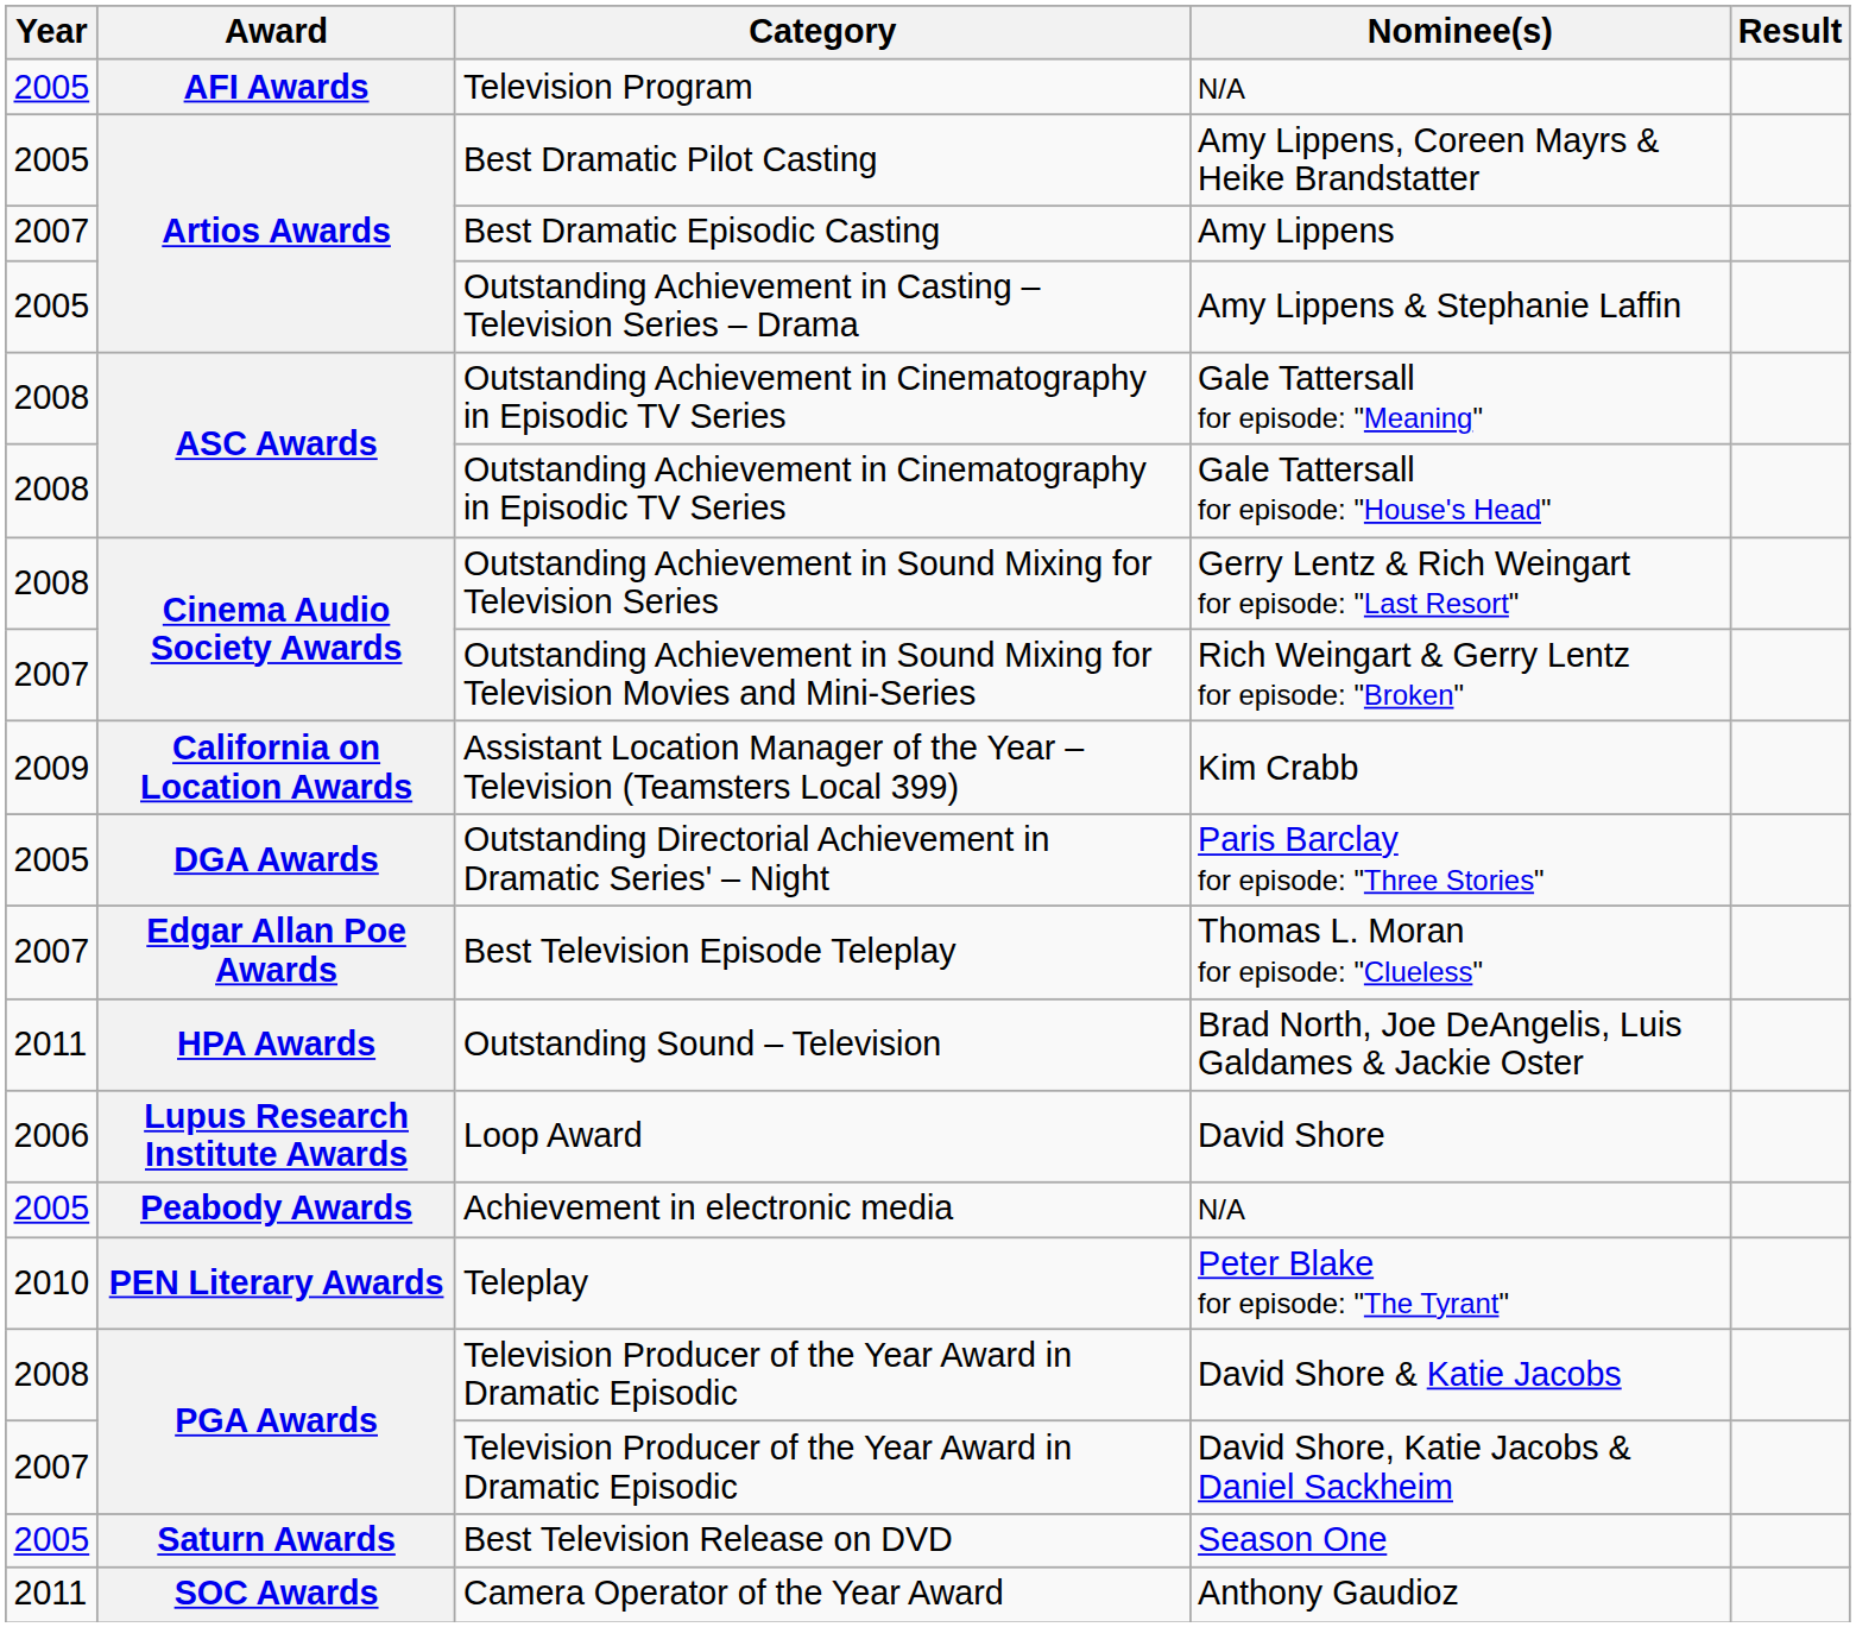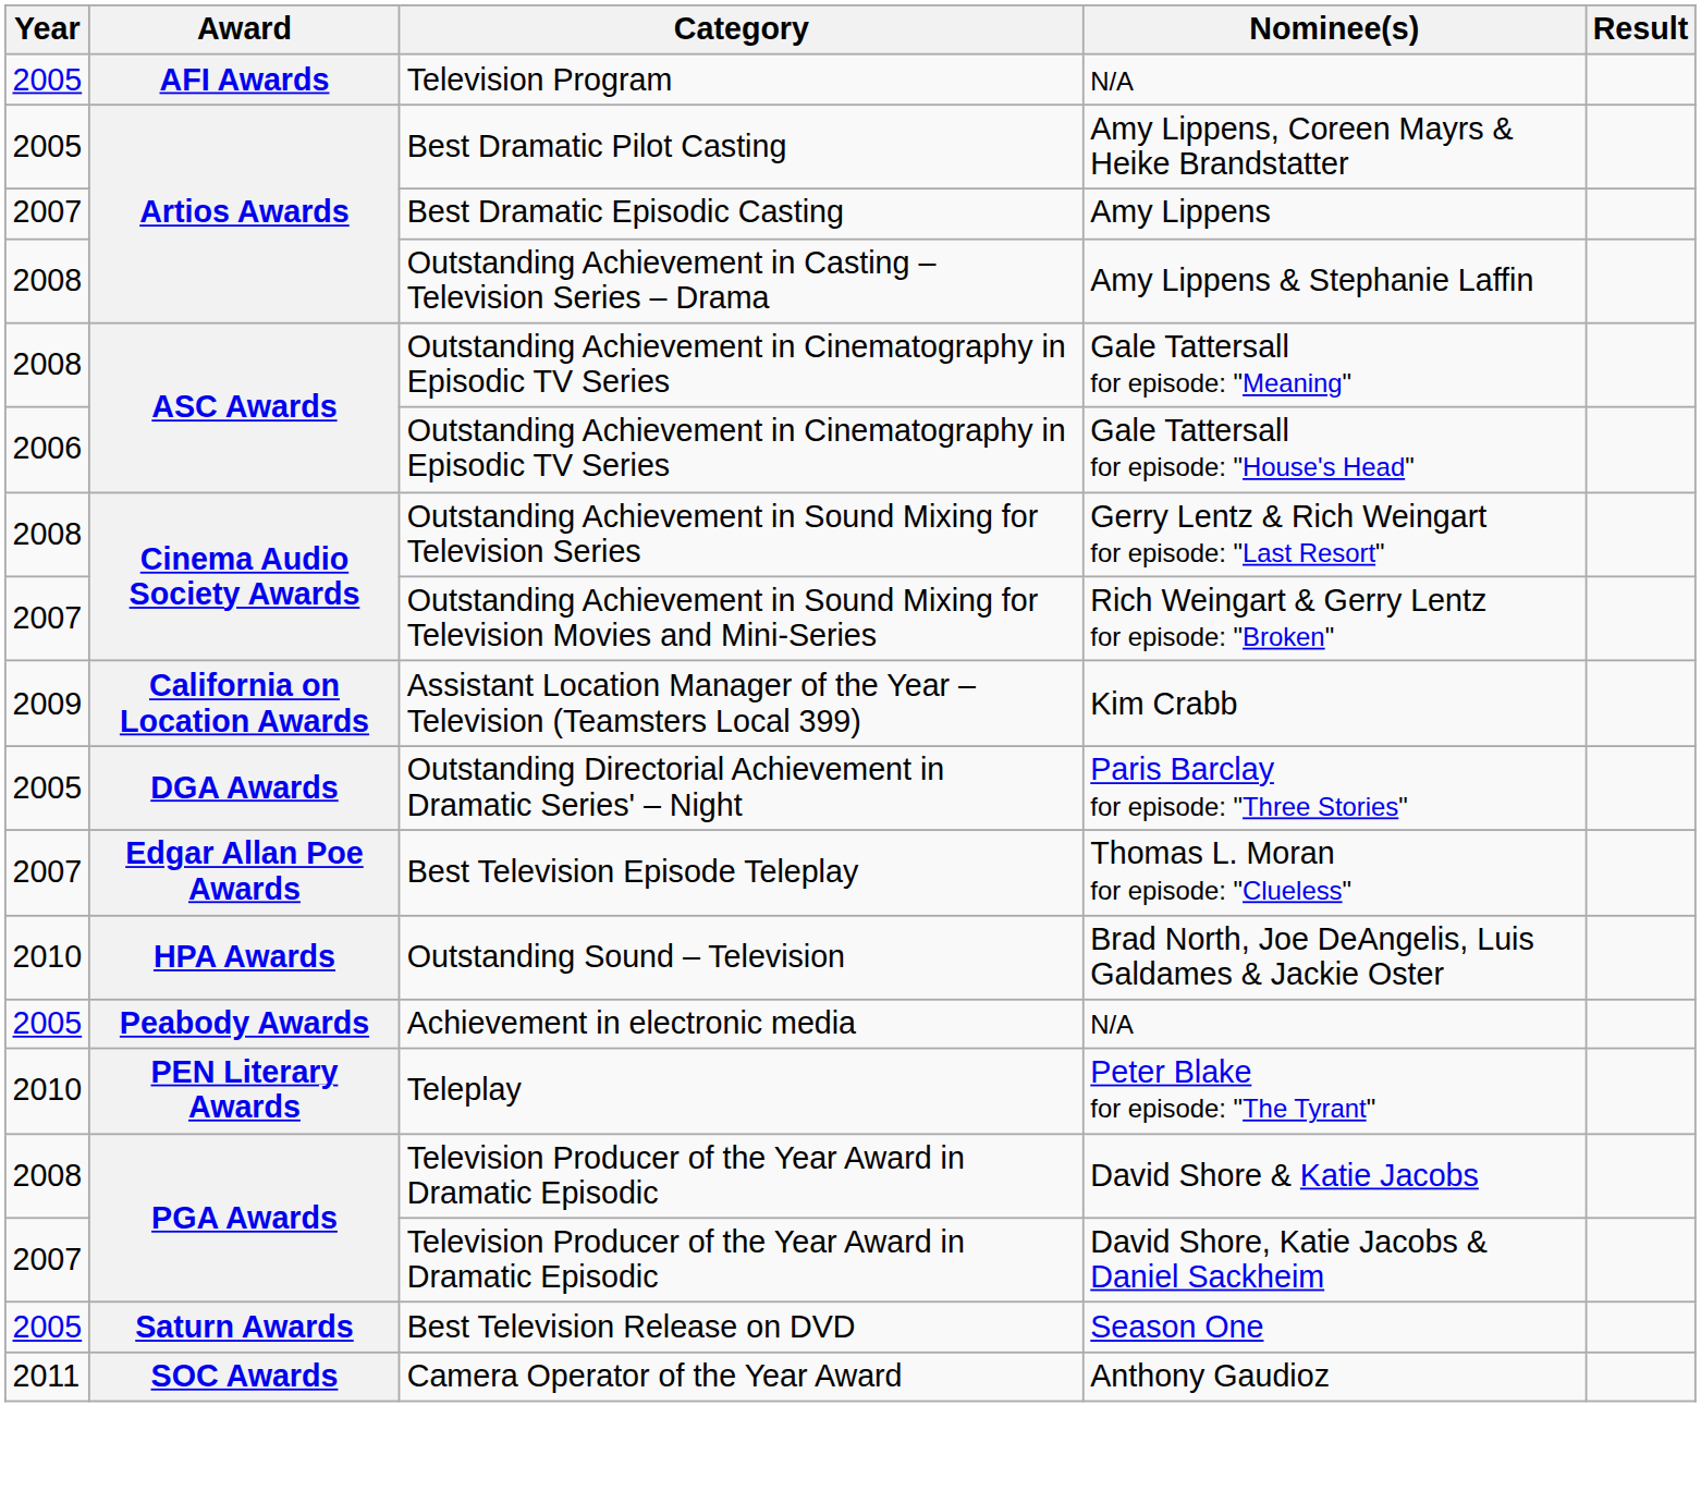Amy Lippens & Stephanie Laffin | Year: 2005 -> 2008
Gale Tattersall for episode: "House's Head" | Year: 2008 -> 2006
Brad North, Joe DeAngelis, Luis Galdames & Jackie Oster | Year: 2011 -> 2010
- row: 2006 | Lupus Research Institute Awards | Loop Award | David Shore
